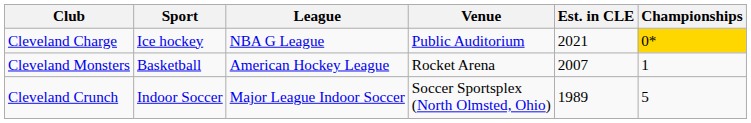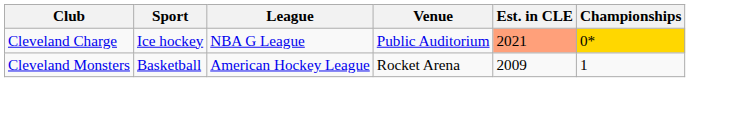Cleveland Charge | Est. in CLE: no background -> lightsalmon background
Cleveland Monsters | Est. in CLE: 2007 -> 2009
- row: Cleveland Crunch | Indoor Soccer | Major League Indoor Soccer | Soccer Sportsplex (North Olmsted, Ohio) | 1989 | 5
